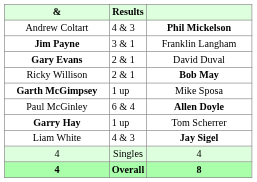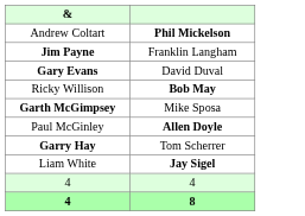- column: Results | 4 & 3 | 3 & 1 | 2 & 1 | 2 & 1 | 1 up | 6 & 4 | 1 up | 4 & 3 | Singles | Overall
